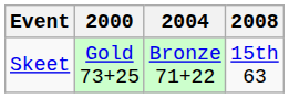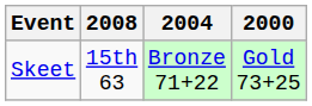columns swapped: 2000 <-> 2008
